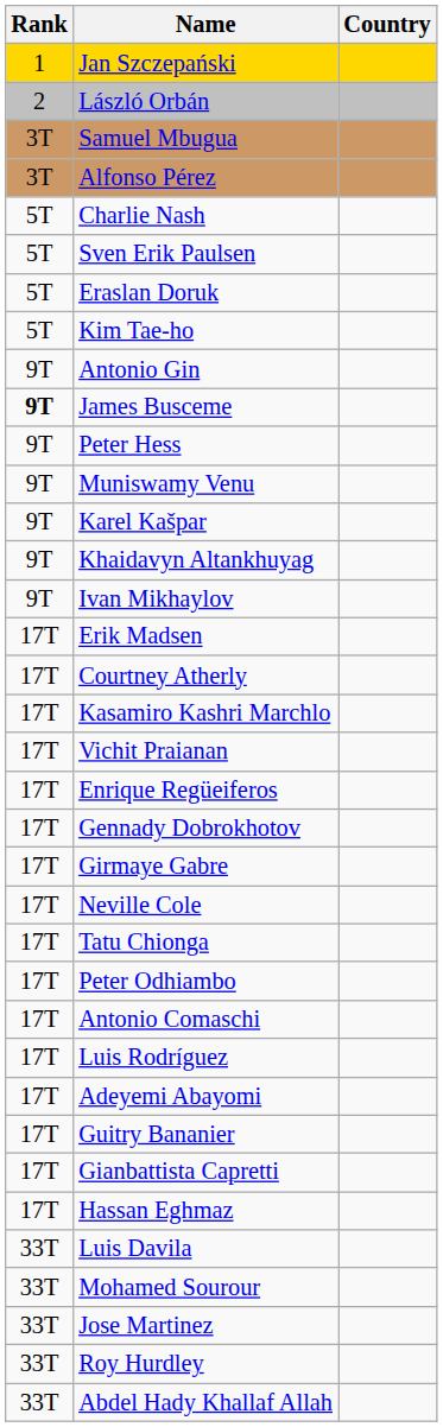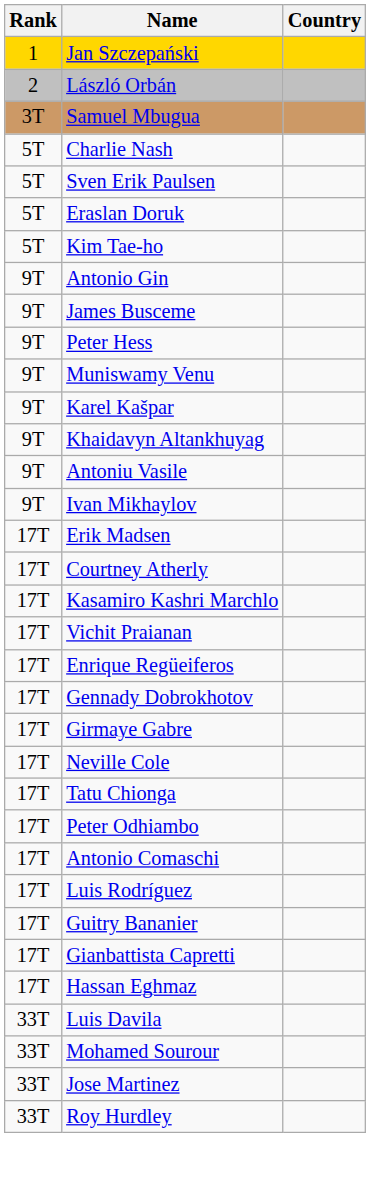- row: 3T | Alfonso Pérez
James Busceme | Rank: bold -> normal
+ row: 9T | Antoniu Vasile
- row: 17T | Adeyemi Abayomi
- row: 33T | Abdel Hady Khallaf Allah
